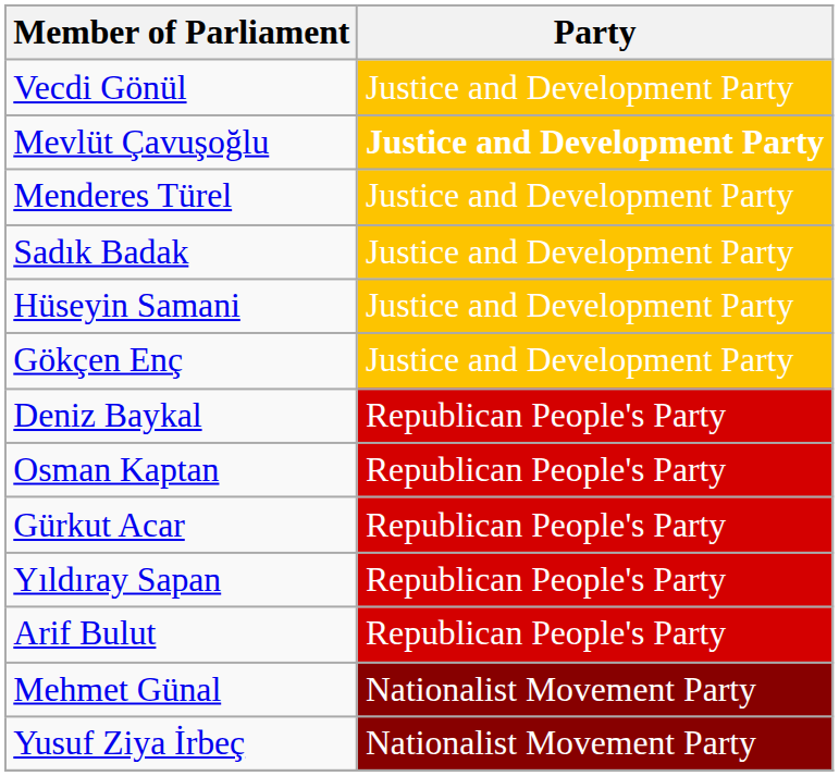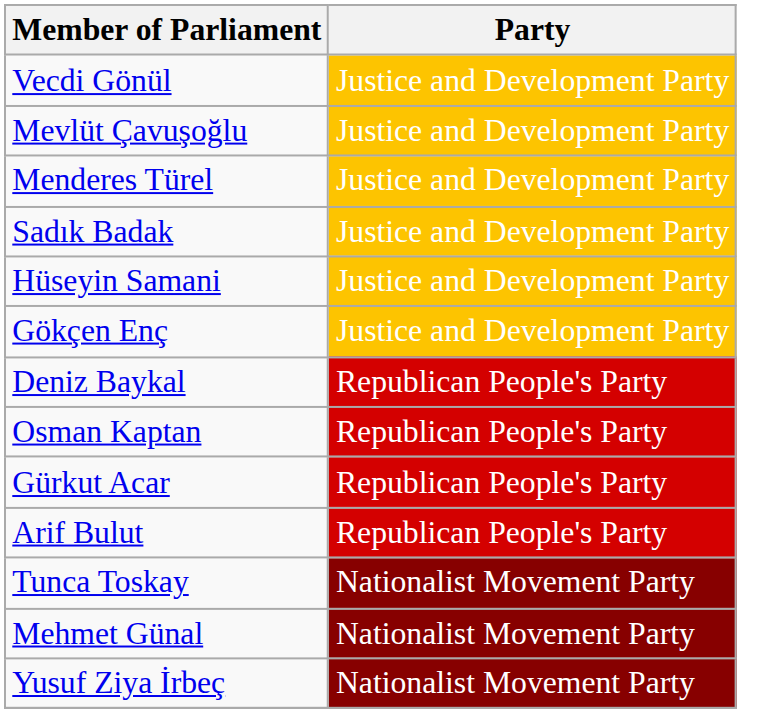Mevlüt Çavuşoğlu | Party: bold -> normal
- row: Yıldıray Sapan | Republican People's Party
+ row: Tunca Toskay | Nationalist Movement Party
